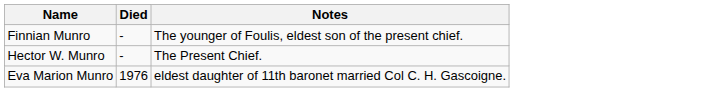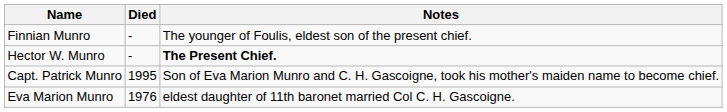Hector W. Munro | Notes: normal -> bold
+ row: Capt. Patrick Munro | 1995 | Son of Eva Marion Munro and C. H. Gascoigne, took his mother's maiden name to become chief.
